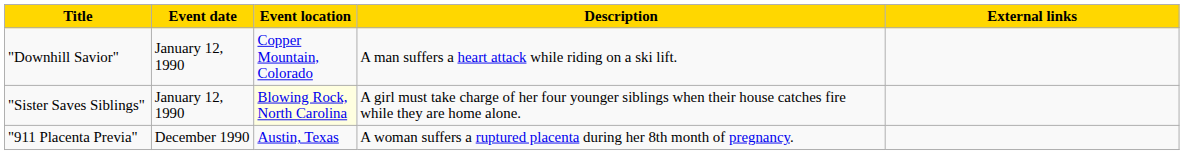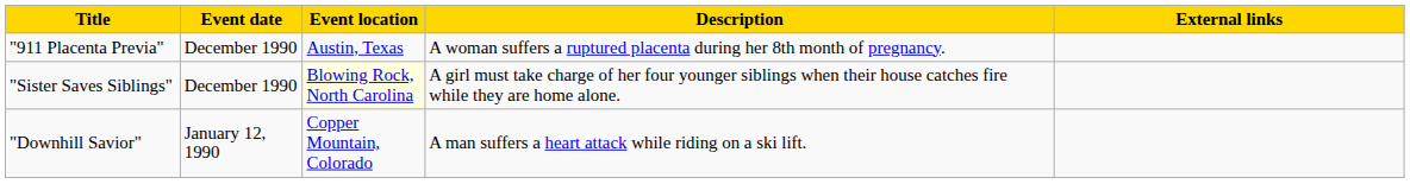rows swapped: "Downhill Savior" <-> "911 Placenta Previa"
"Sister Saves Siblings" | Event date: January 12, 1990 -> December 1990
